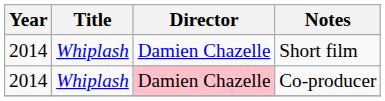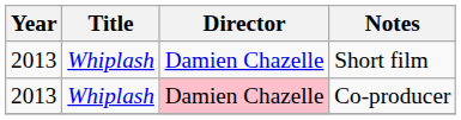Short film | Year: 2014 -> 2013
Co-producer | Year: 2014 -> 2013
